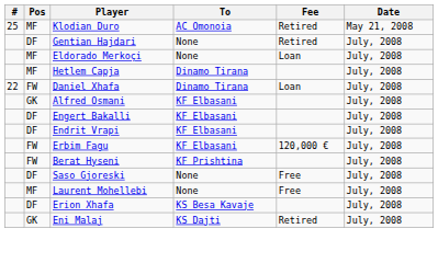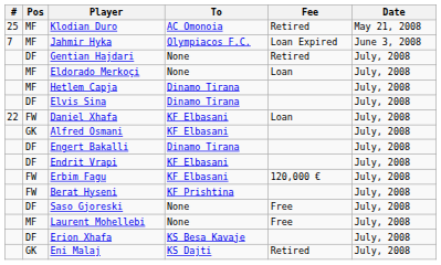+ row: 7 | MF | Jahmir Hyka | Olympiacos F.C. | Loan Expired | June 3, 2008
+ row: DF | Elvis Sina | Dinamo Tirana | July, 2008
Daniel Xhafa | To: Dinamo Tirana -> KF Elbasani
Engert Bakalli | To: KF Elbasani -> Dinamo Tirana
